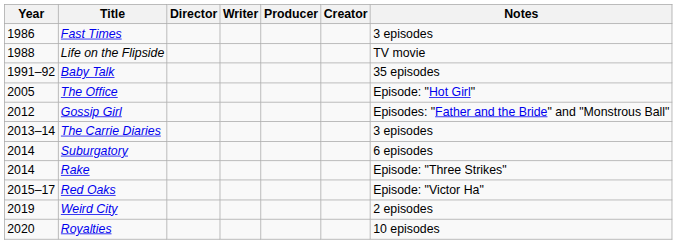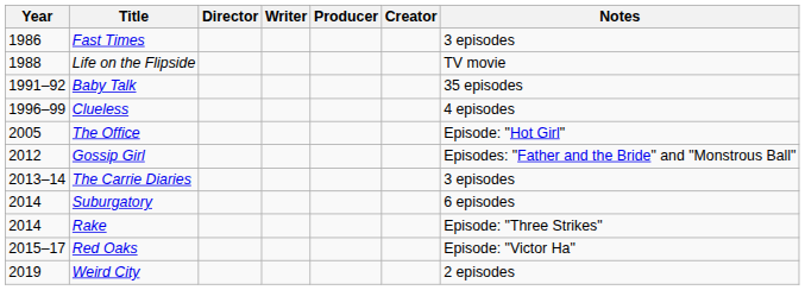+ row: 1996–99 | Clueless | 4 episodes
- row: 2020 | Royalties | 10 episodes
